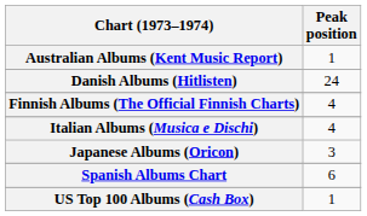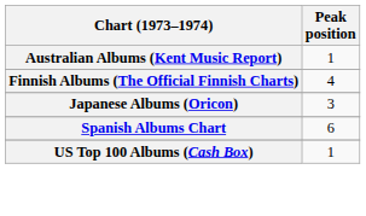- row: Danish Albums (Hitlisten) | 24
- row: Italian Albums (Musica e Dischi) | 4
